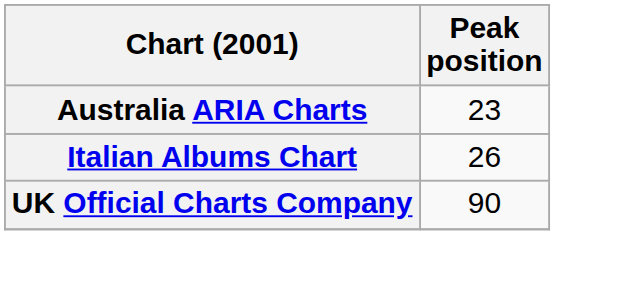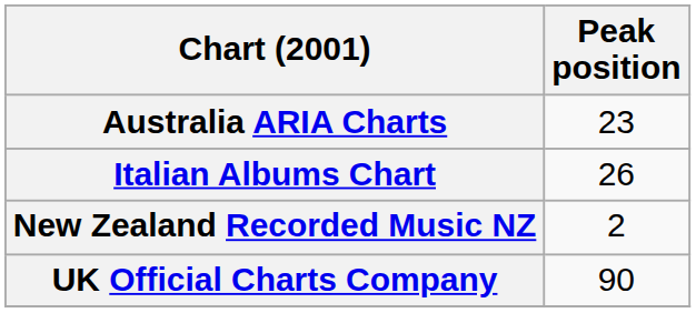+ row: New Zealand Recorded Music NZ | 2
